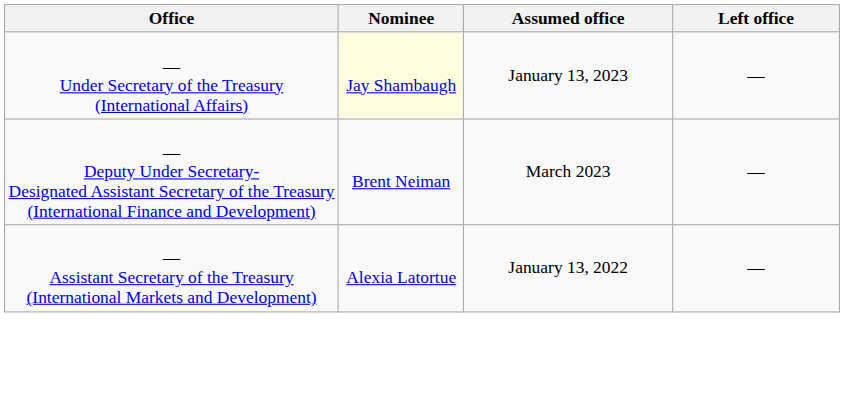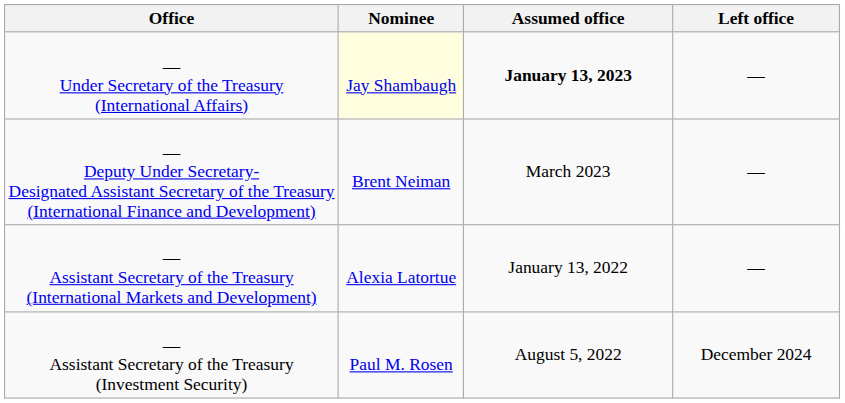— Under Secretary of the Treasury (International Affairs) | Assumed office: normal -> bold
+ row: — Assistant Secretary of the Treasury (Investment Security) | Paul M. Rosen | August 5, 2022 | December 2024
